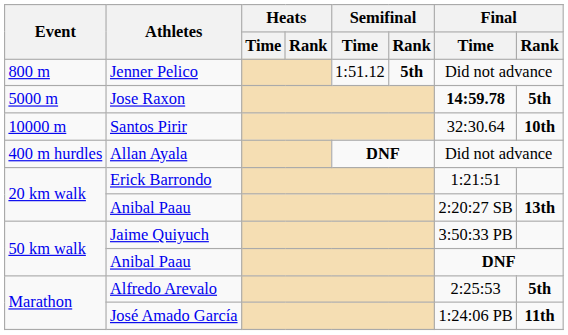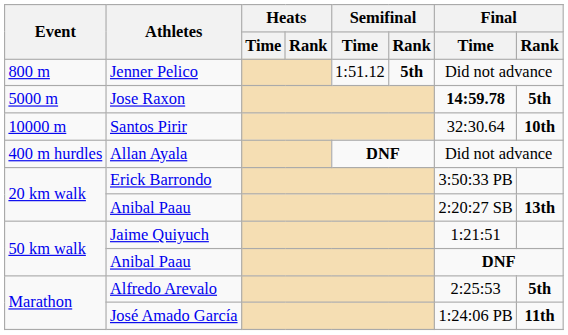Erick Barrondo | Final / Time: 1:21:51 -> 3:50:33 PB
Jaime Quiyuch | Final / Time: 3:50:33 PB -> 1:21:51
